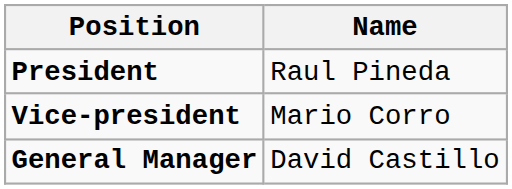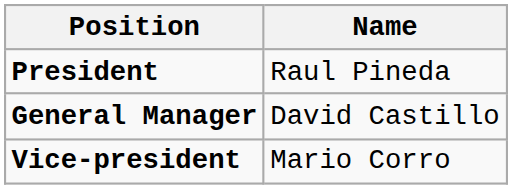rows swapped: Vice-president <-> General Manager
